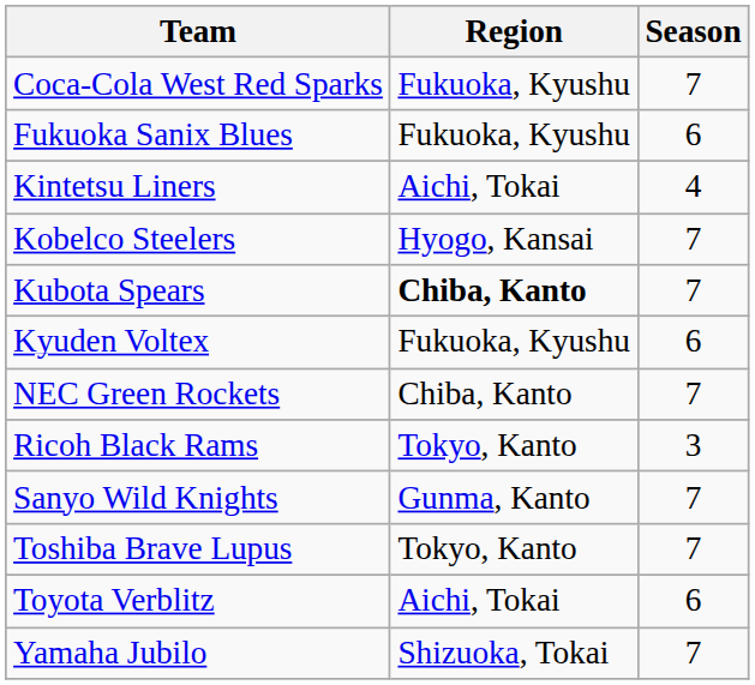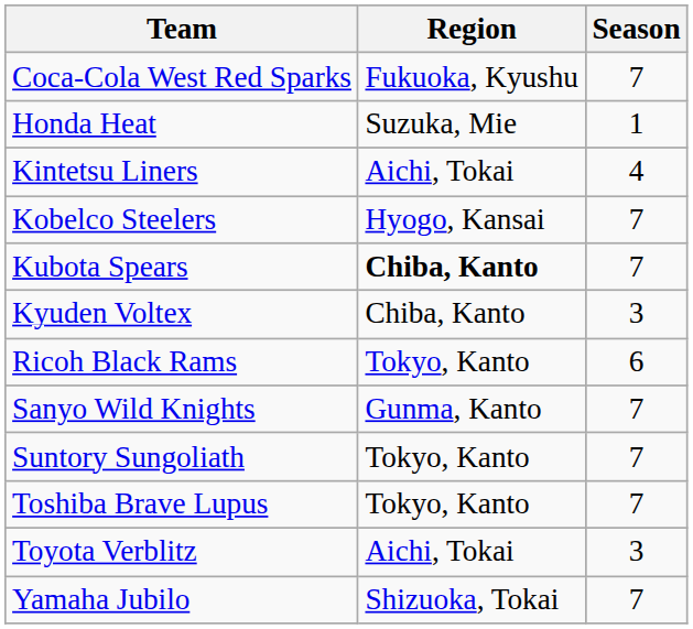- row: Fukuoka Sanix Blues | Fukuoka, Kyushu | 6
+ row: Honda Heat | Suzuka, Mie | 1
Kyuden Voltex | Region: Fukuoka, Kyushu -> Chiba, Kanto
Kyuden Voltex | Season: 6 -> 3
- row: NEC Green Rockets | Chiba, Kanto | 7
Ricoh Black Rams | Season: 3 -> 6
+ row: Suntory Sungoliath | Tokyo, Kanto | 7
Toyota Verblitz | Season: 6 -> 3
